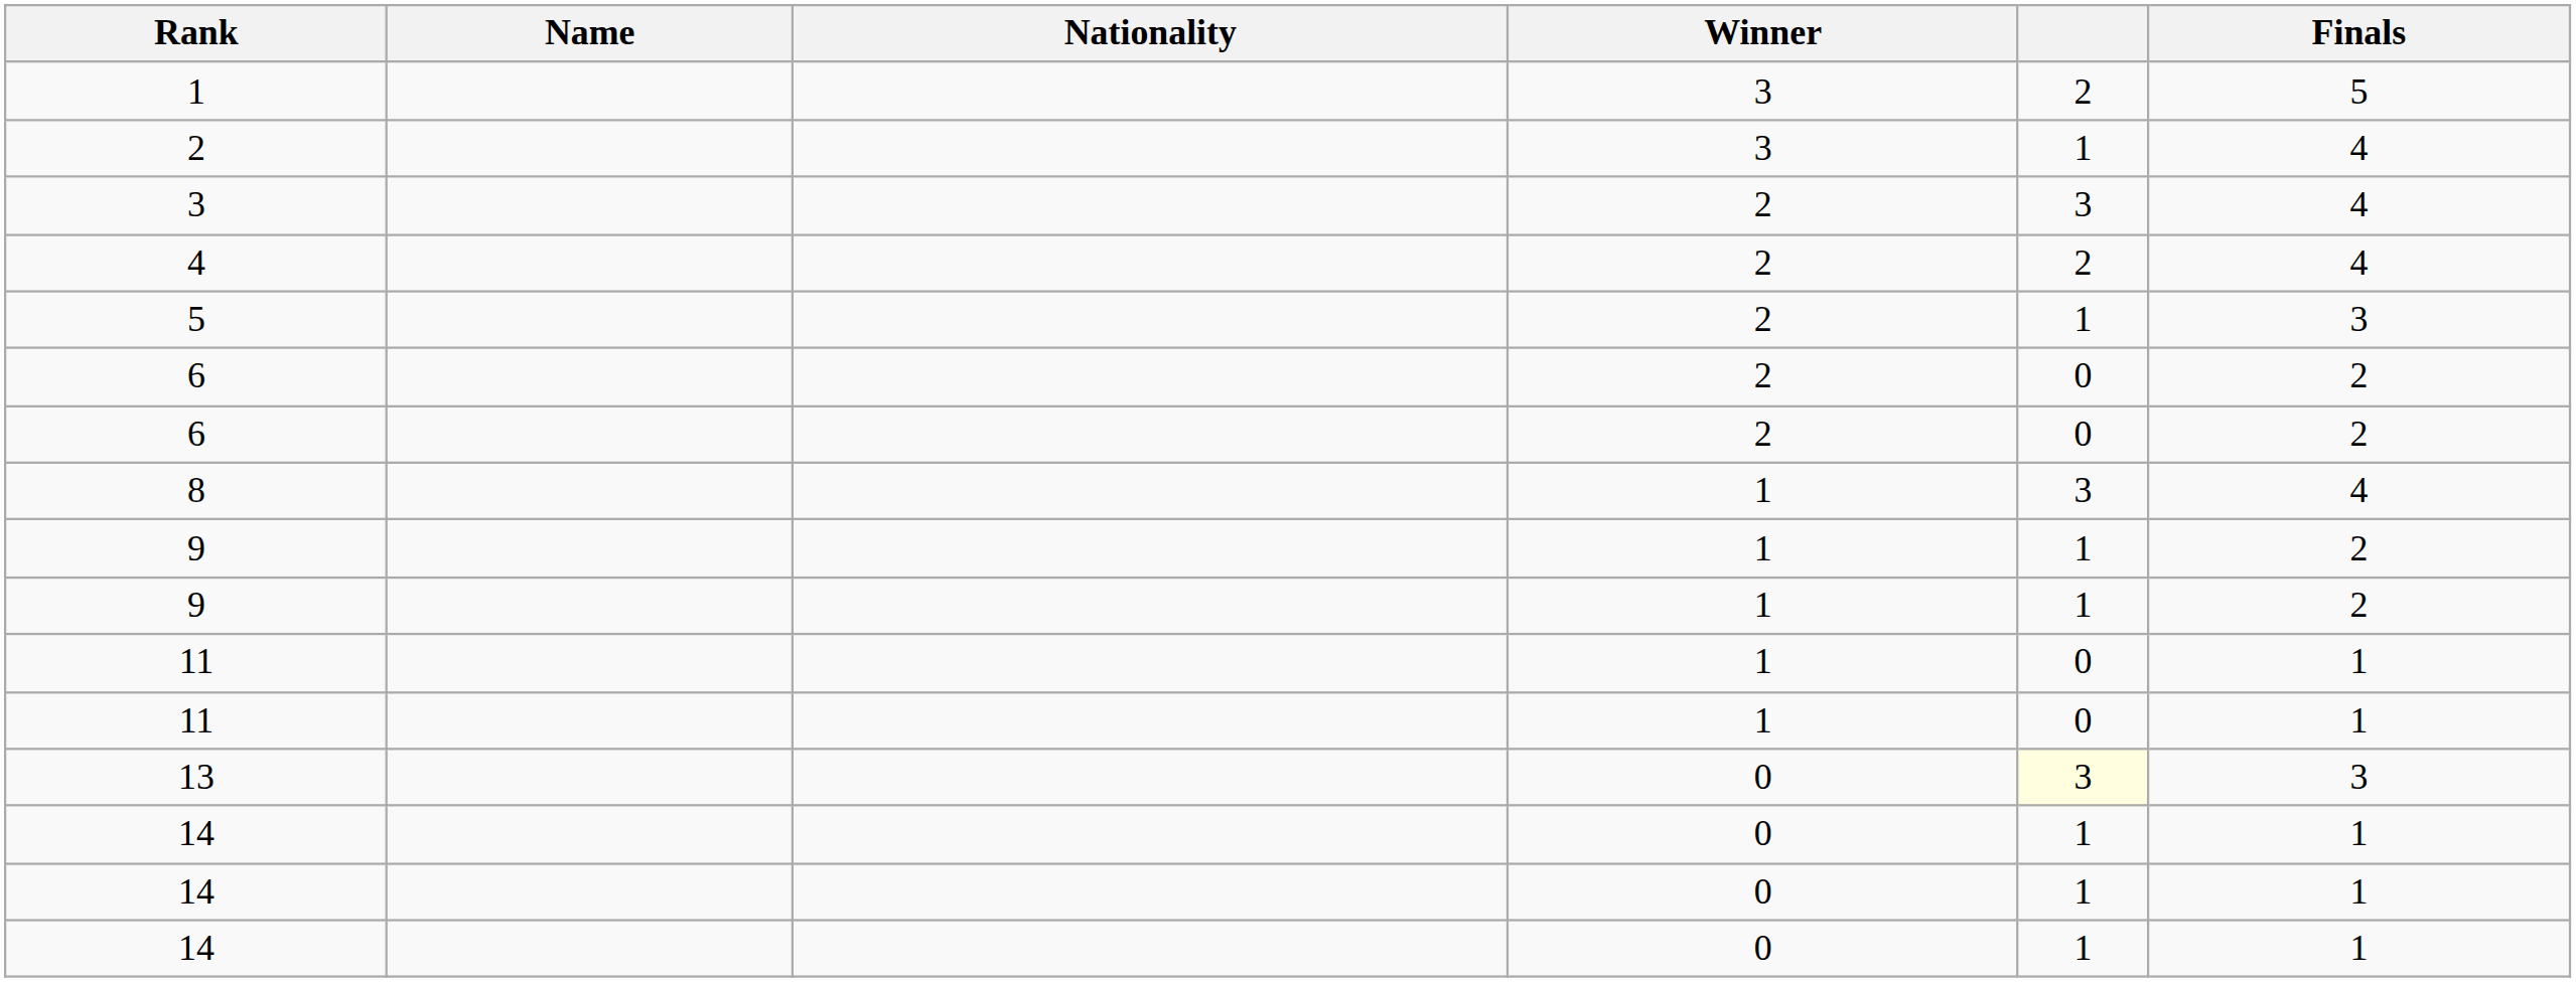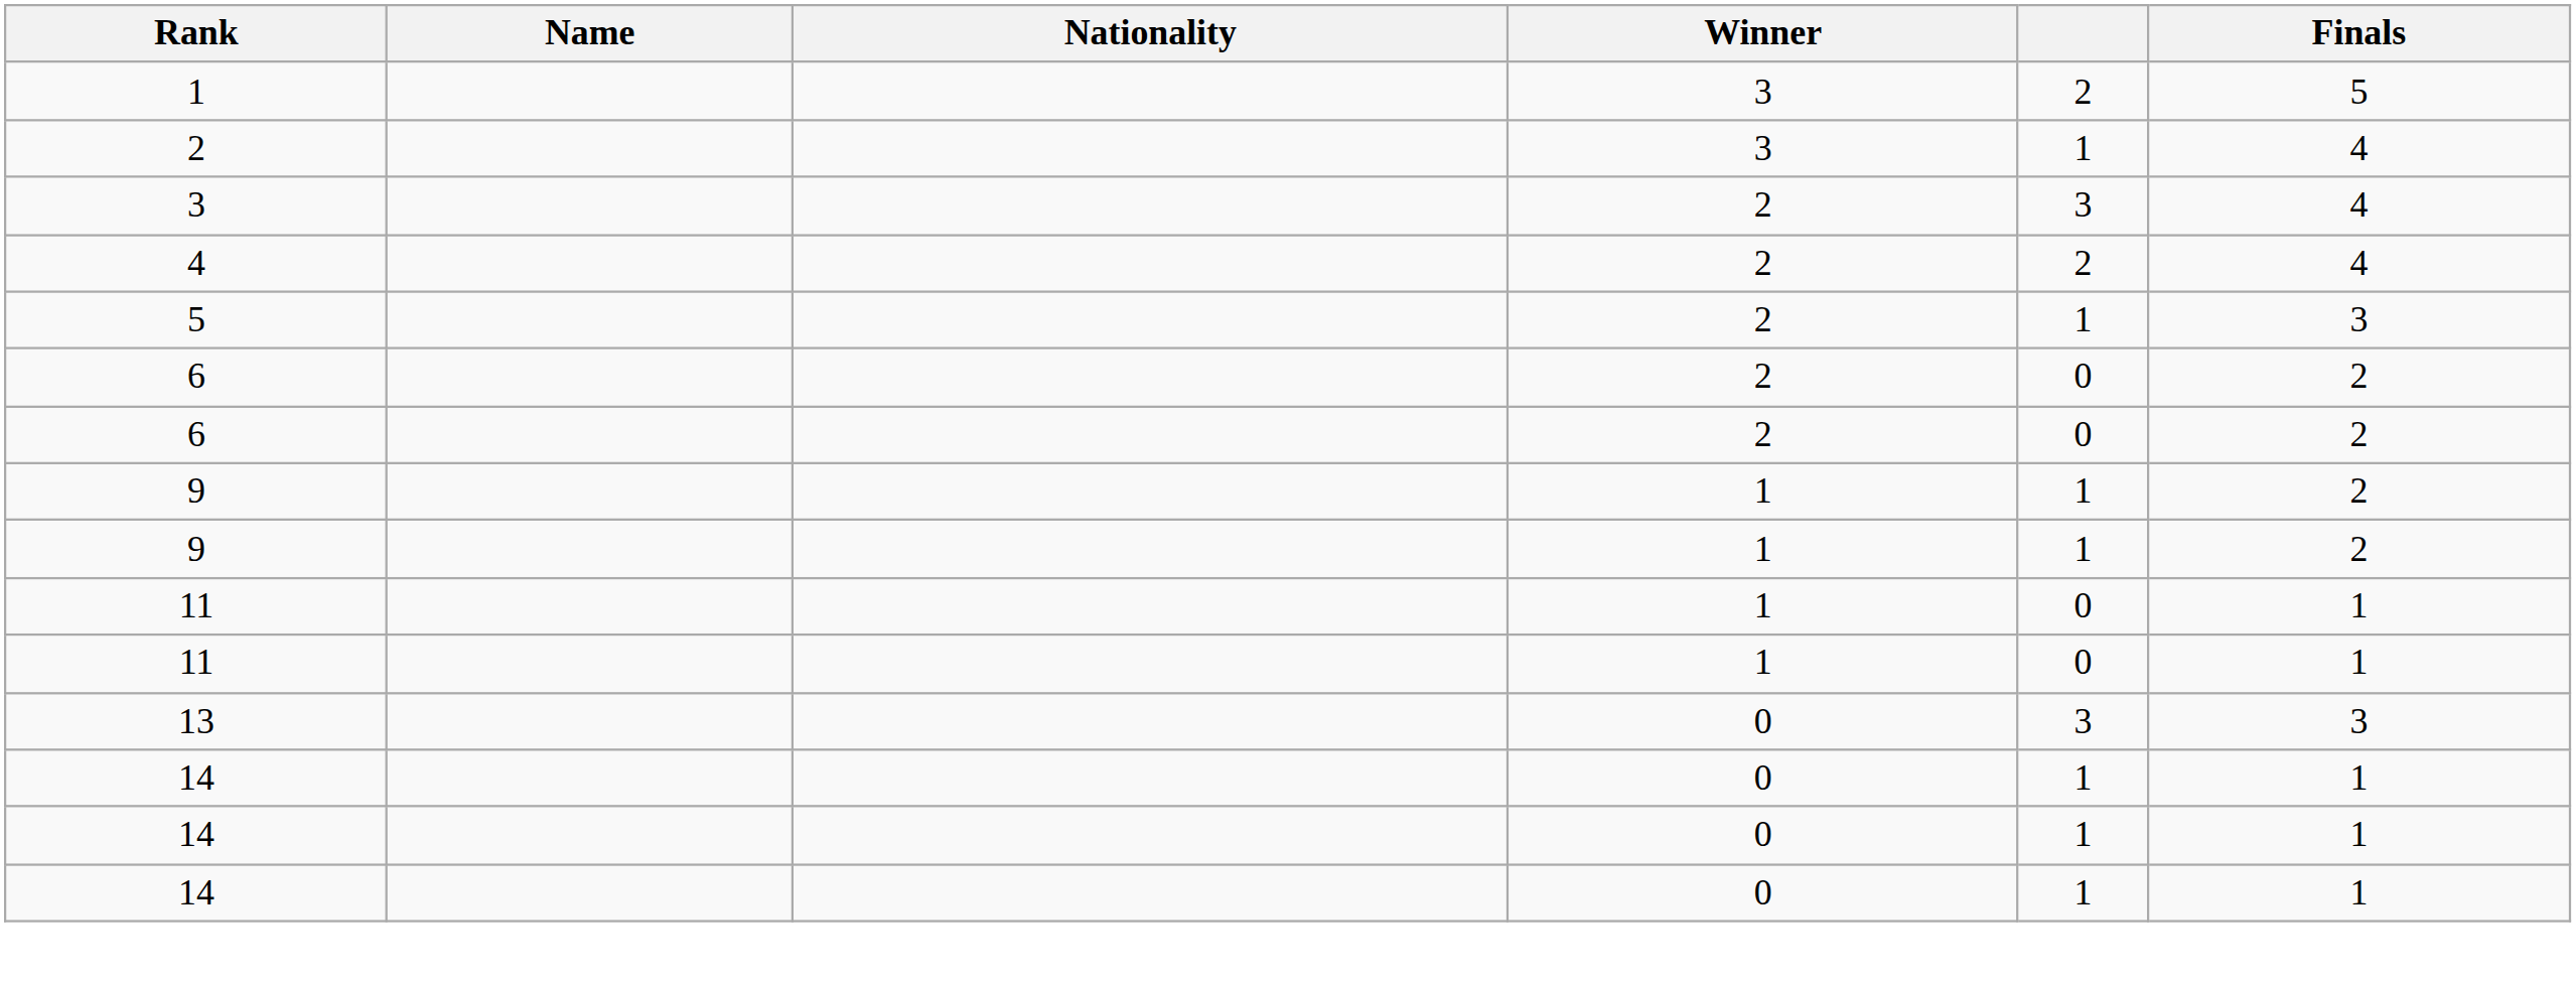- row: 8 | 1 | 3 | 4
13 | column 5: lightyellow background -> no background
